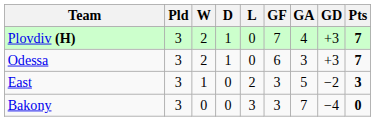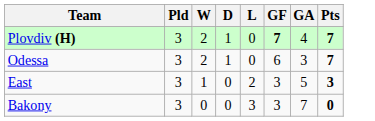- column: GD | +3 | +3 | −2 | −4
Plovdiv (H) | GF: normal -> bold
